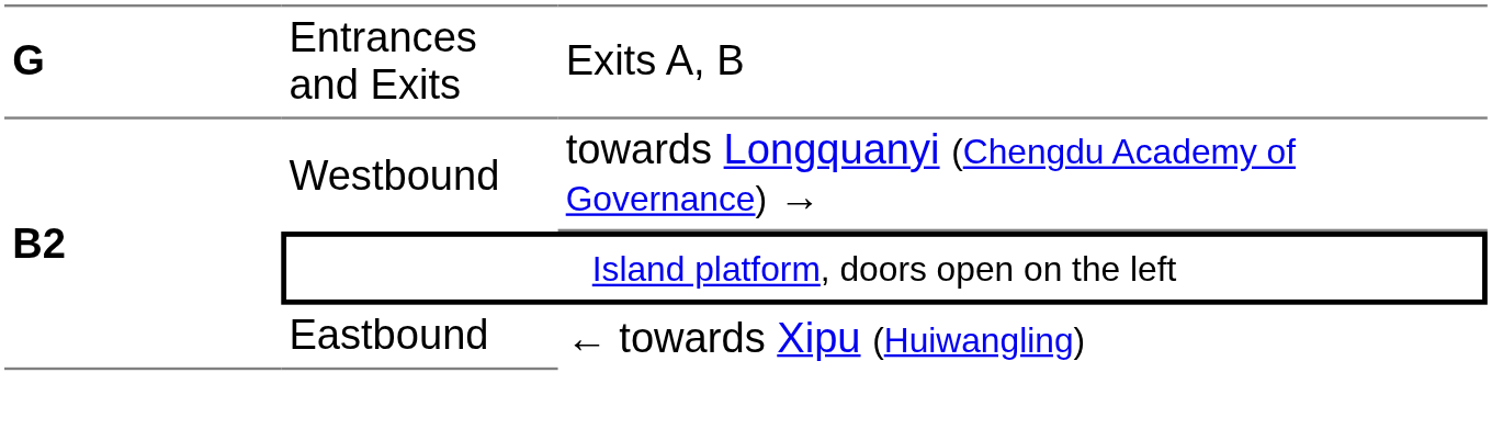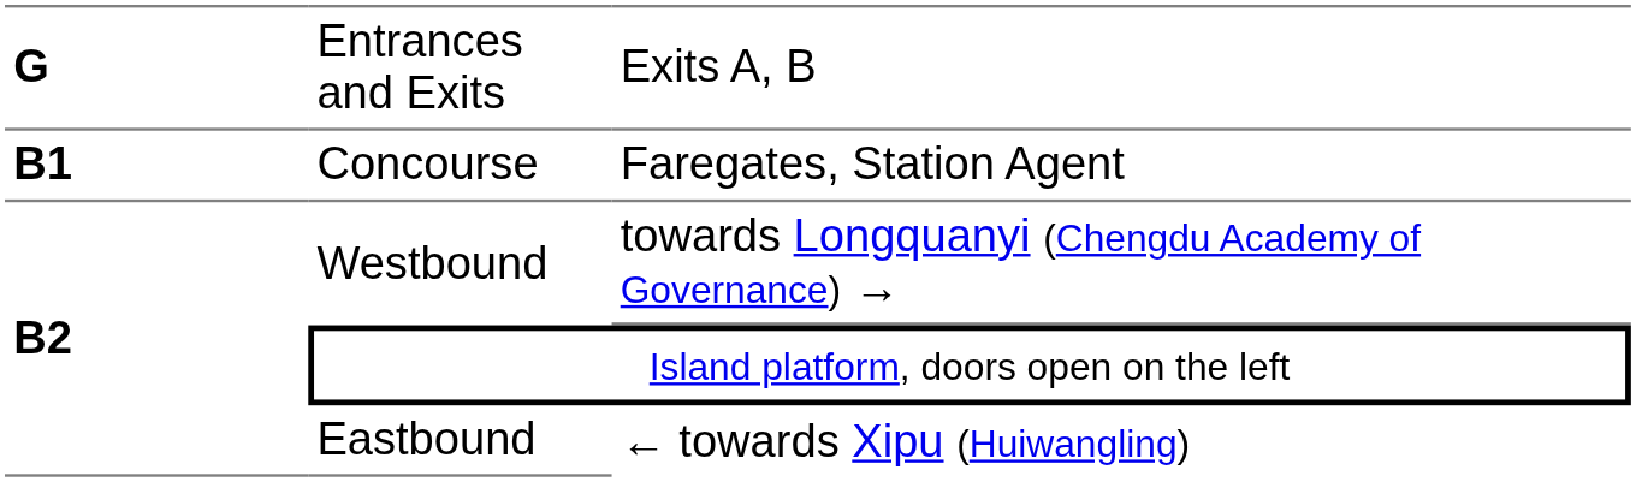+ row: B1 | Concourse | Faregates, Station Agent
